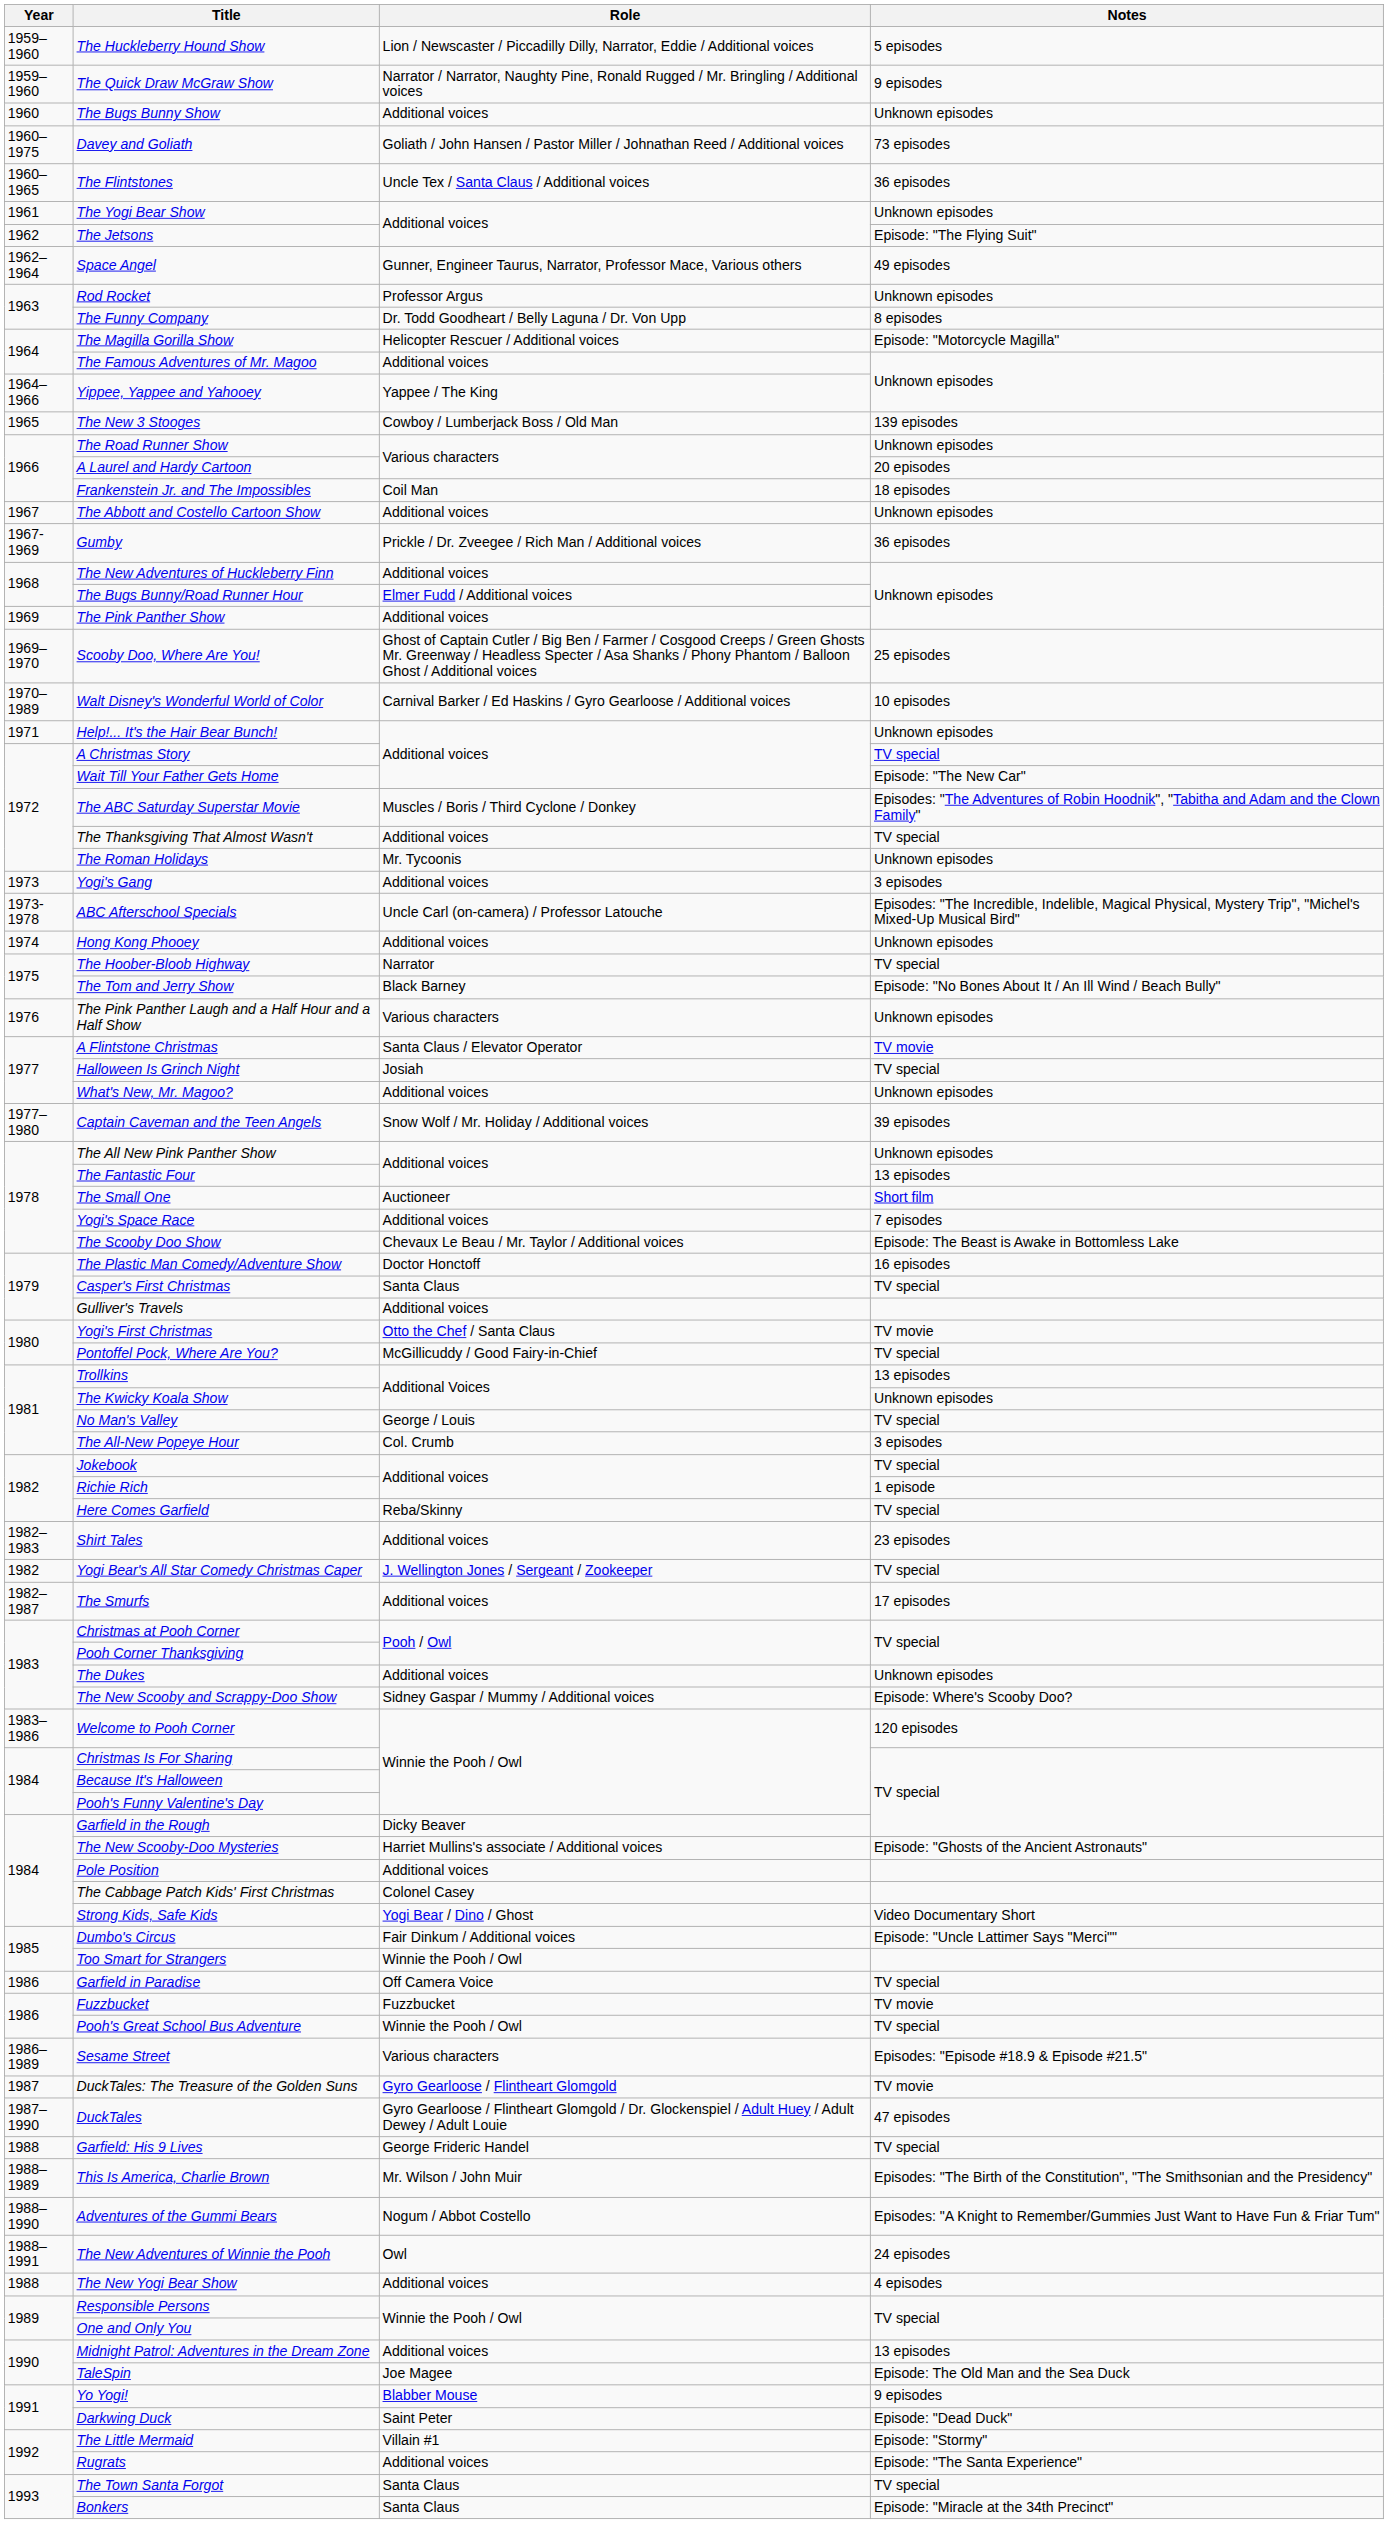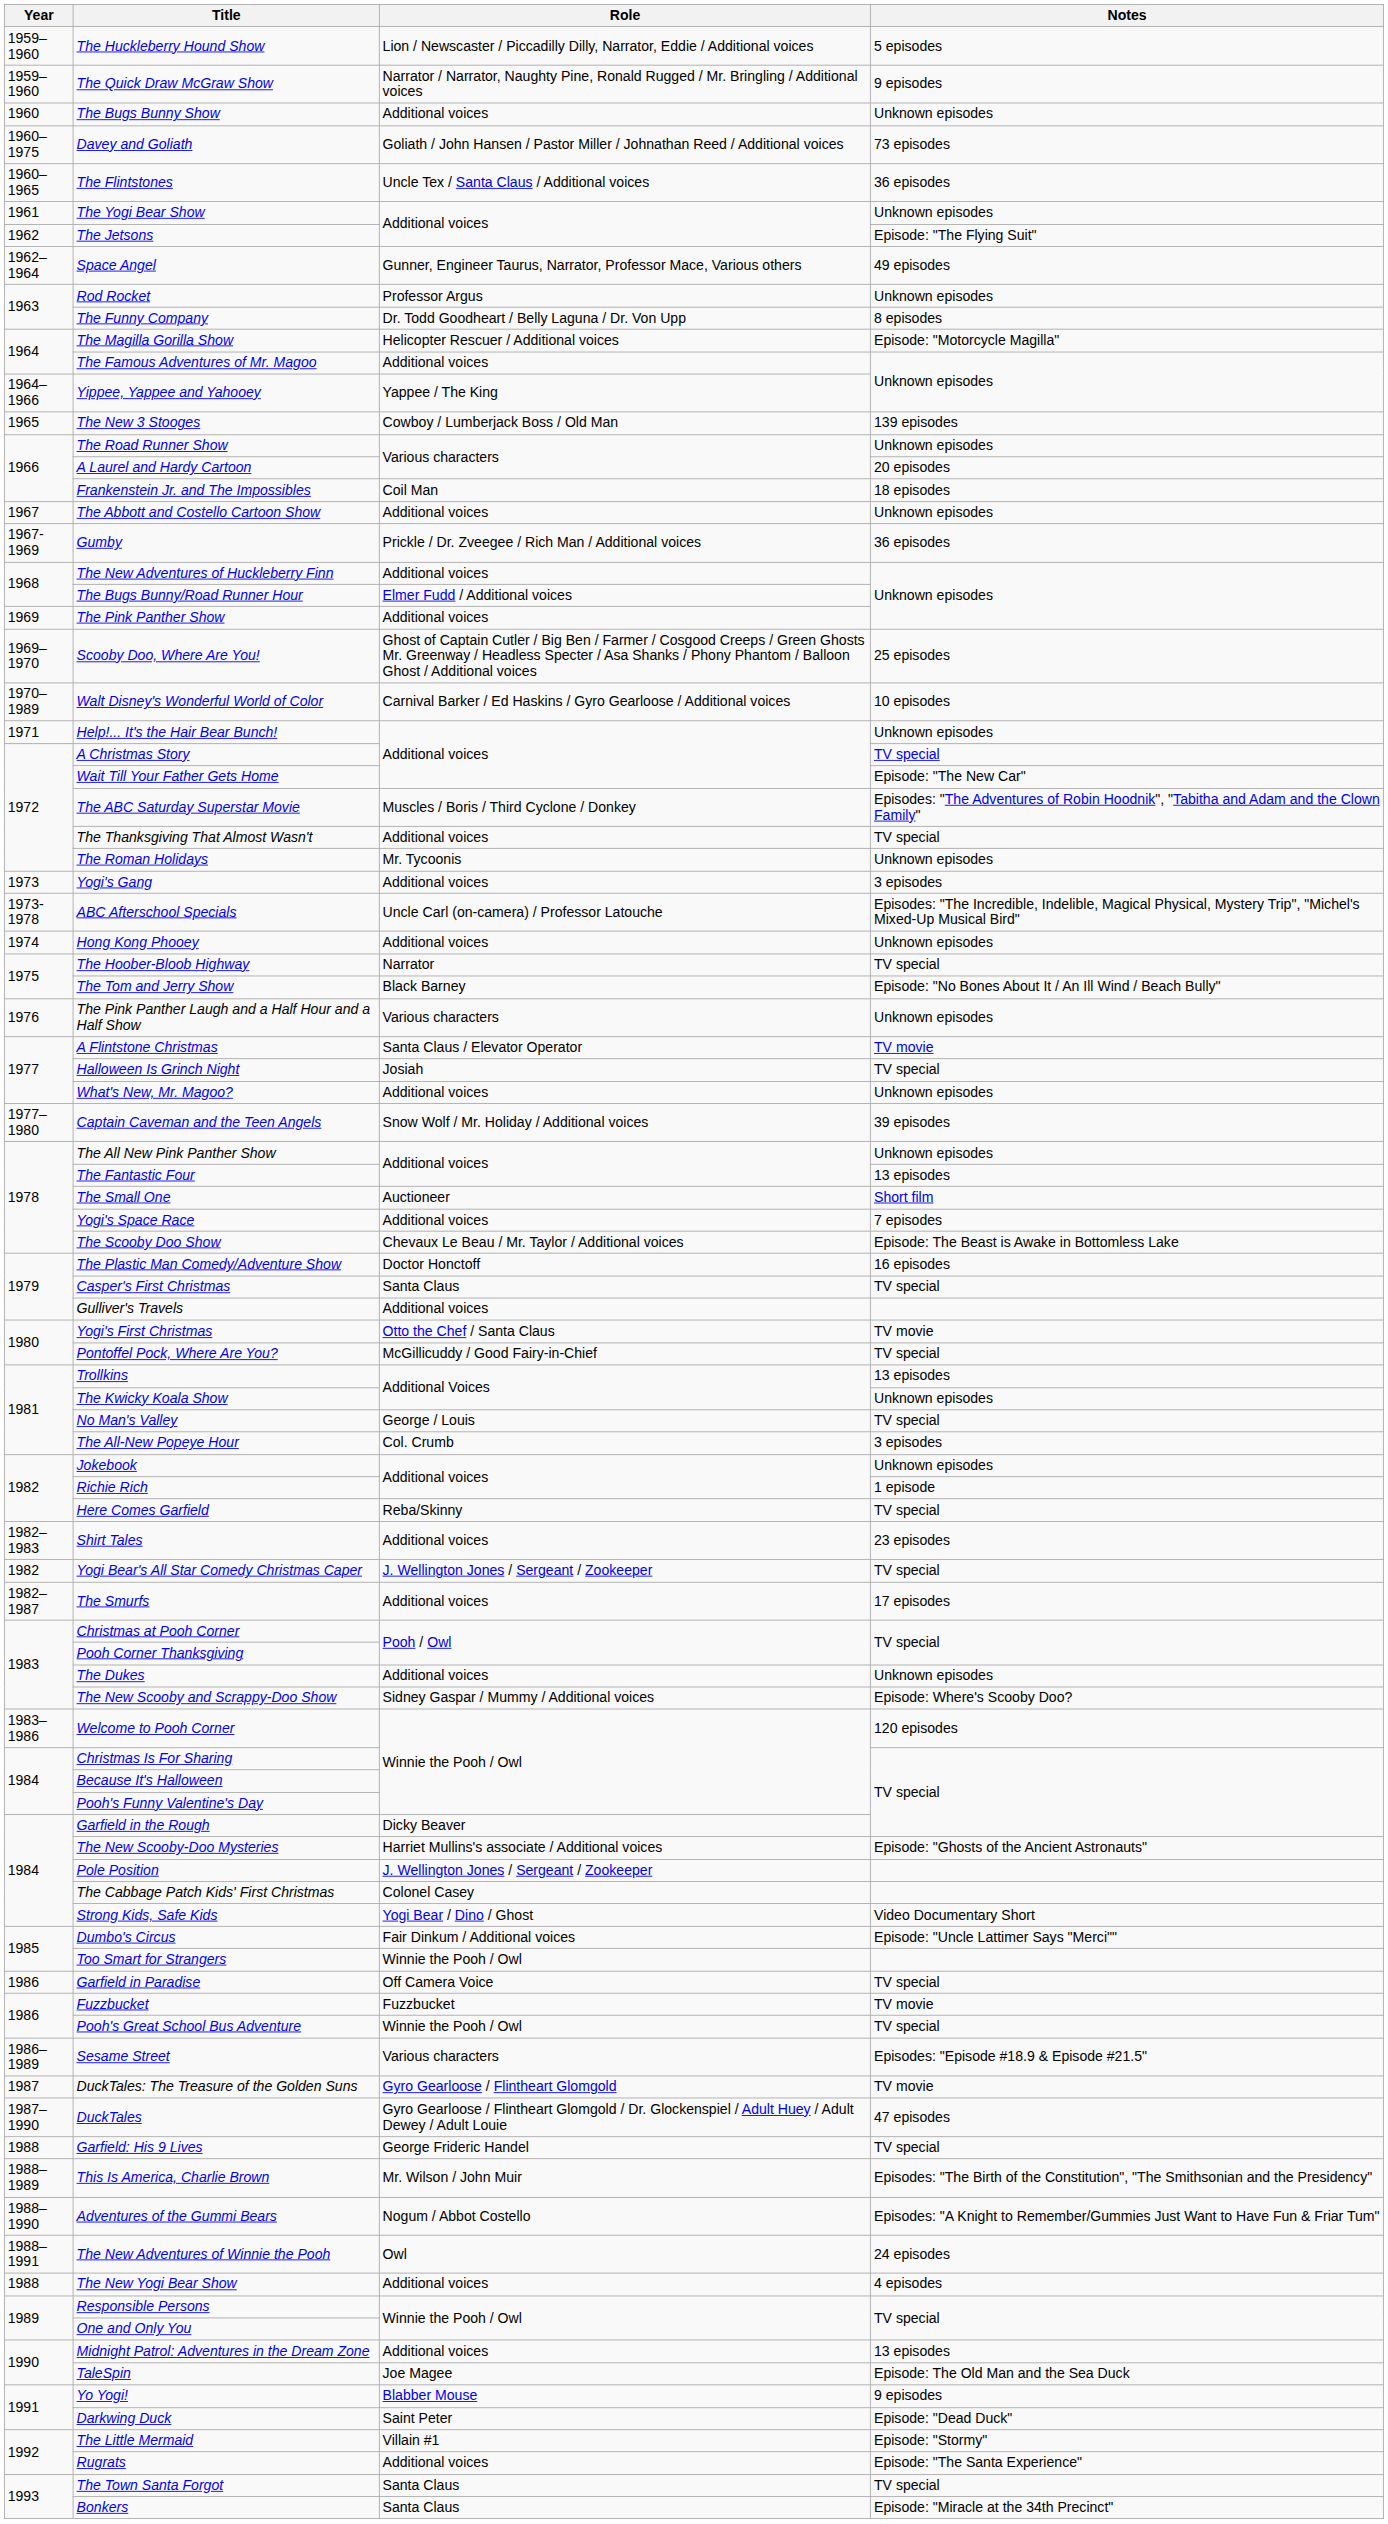Jokebook | Notes: TV special -> Unknown episodes
Pole Position | Role: Additional voices -> J. Wellington Jones / Sergeant / Zookeeper
